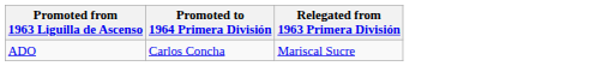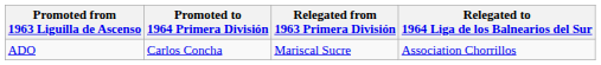+ column: Relegated to 1964 Liga de los Balnearios del Sur | Association Chorrillos
